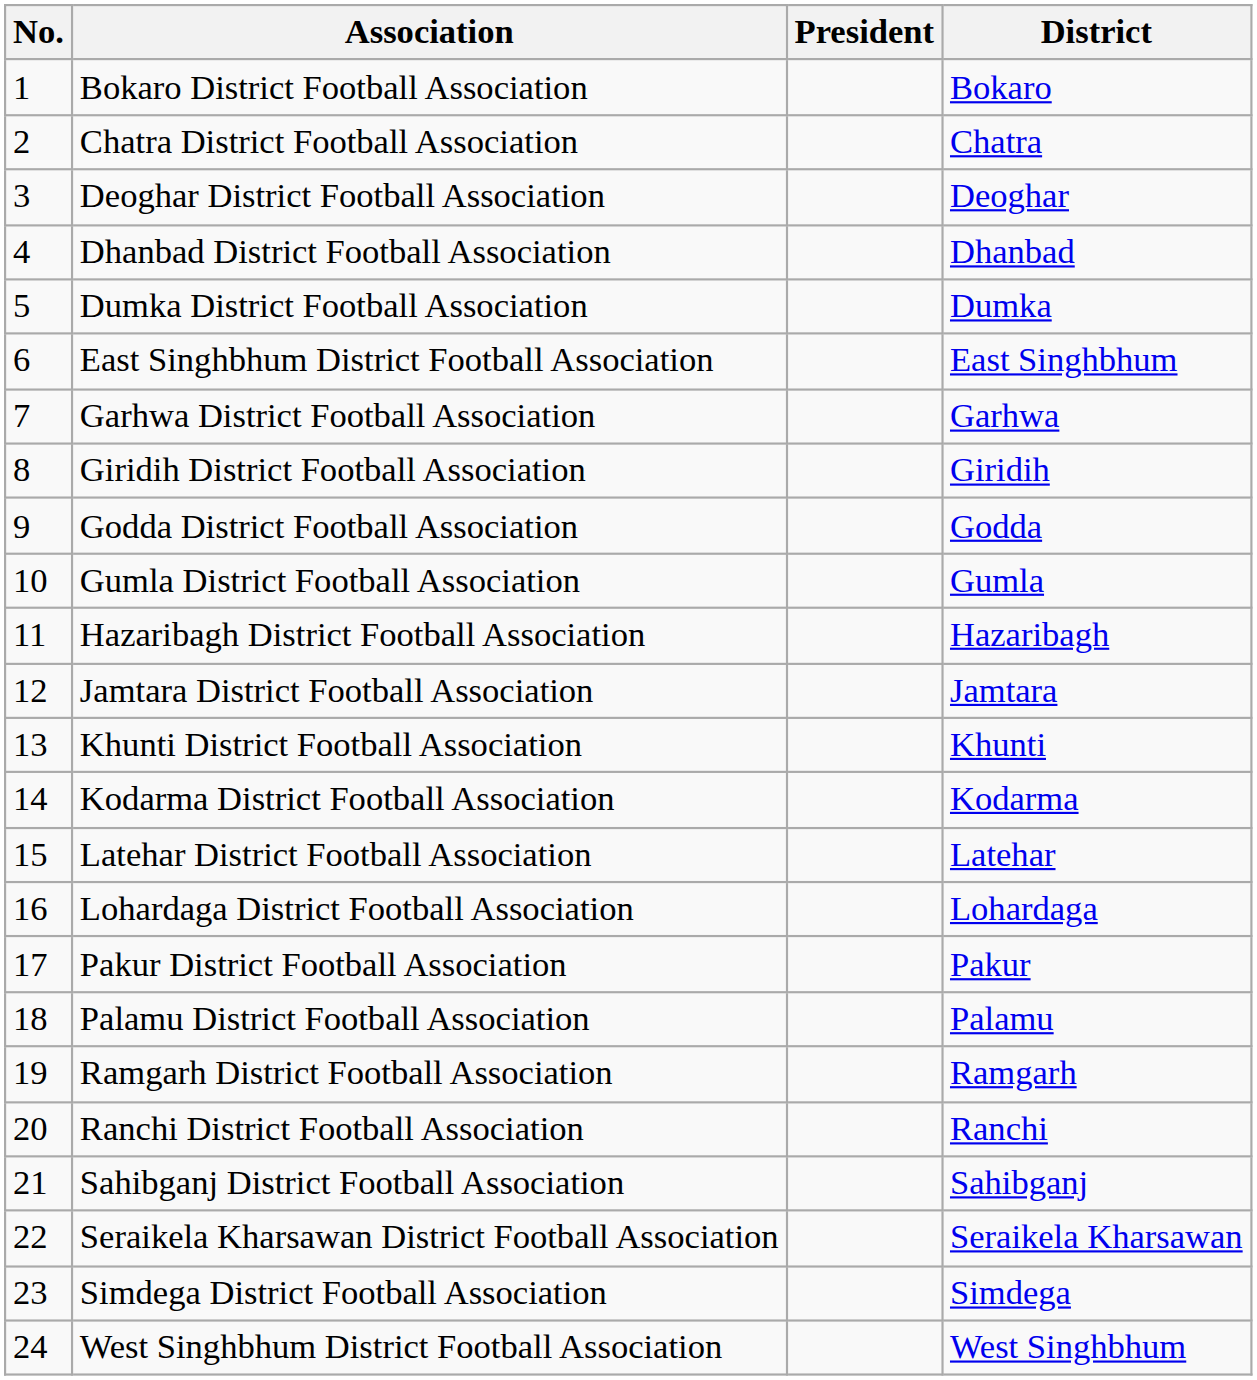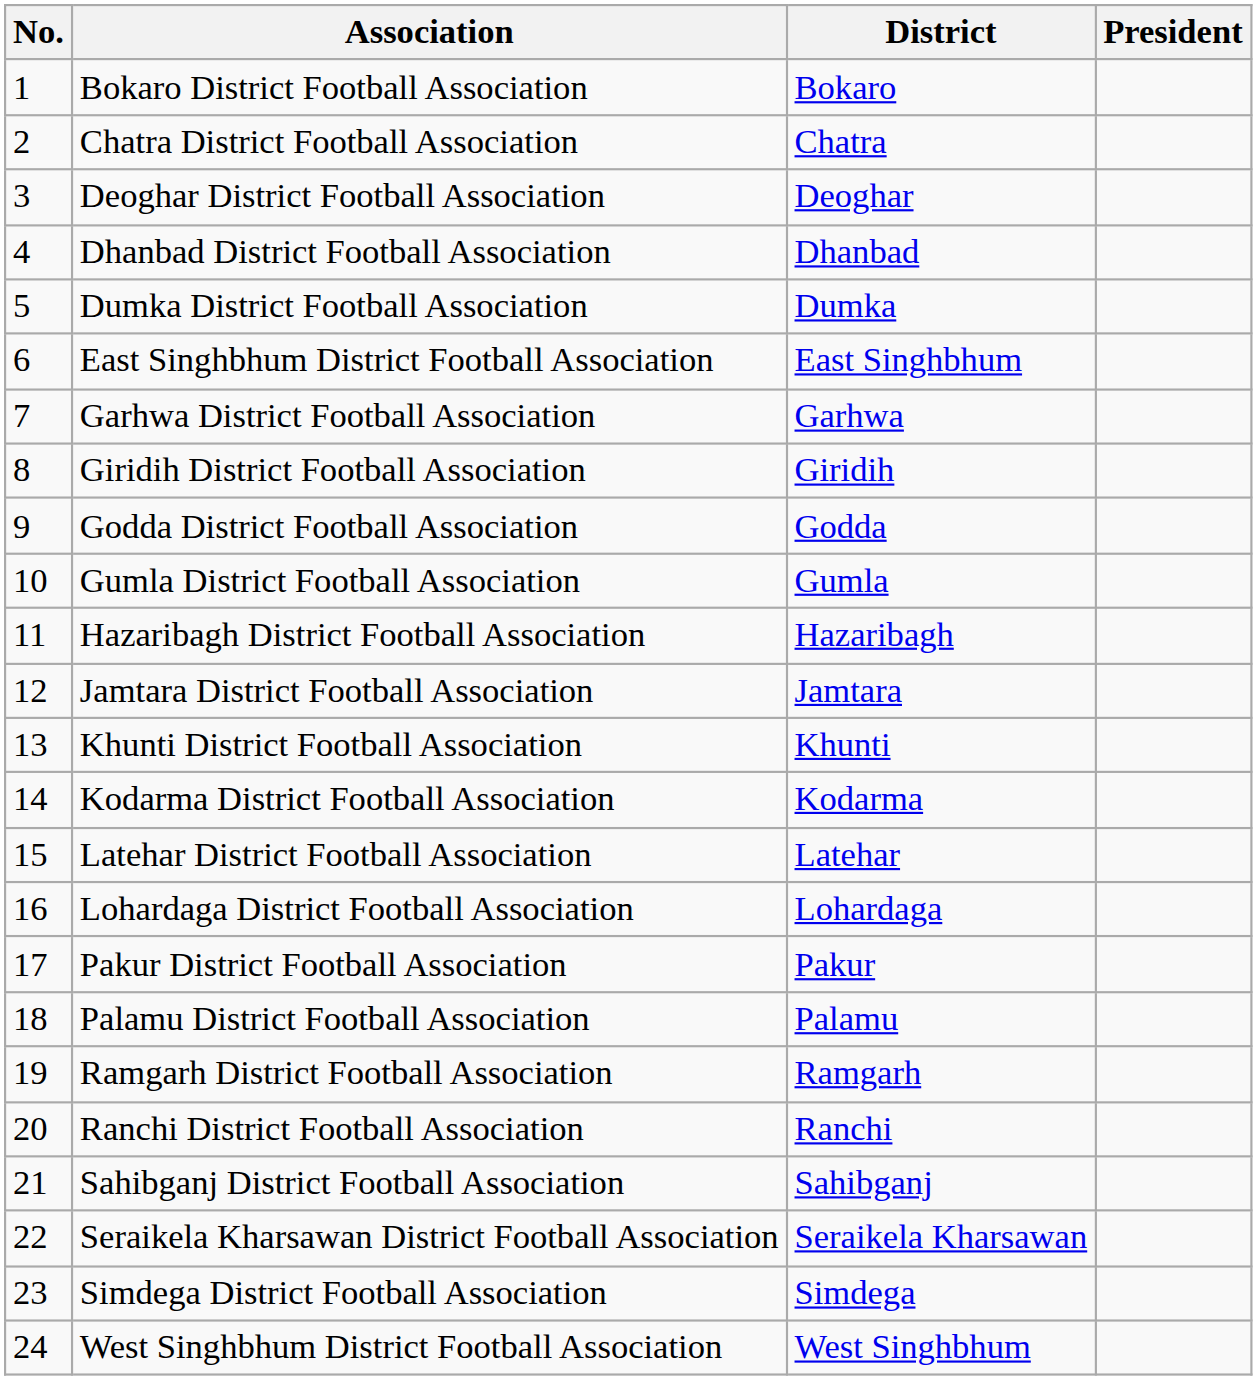columns swapped: District <-> President
